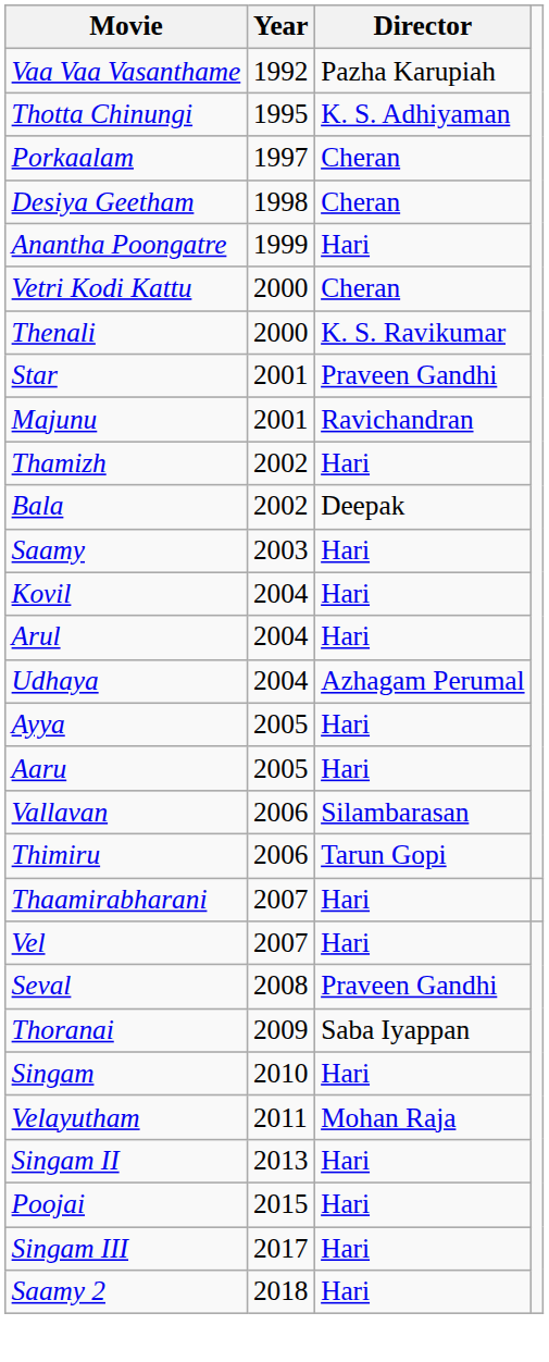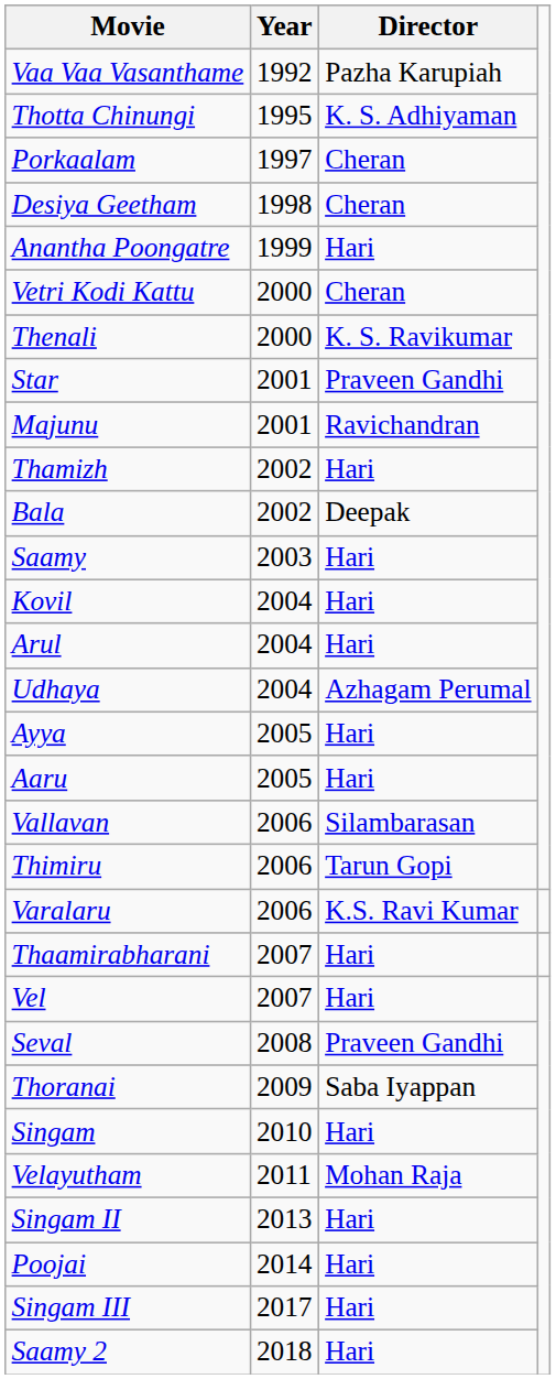+ row: Varalaru | 2006 | K.S. Ravi Kumar
Poojai | Year: 2015 -> 2014
